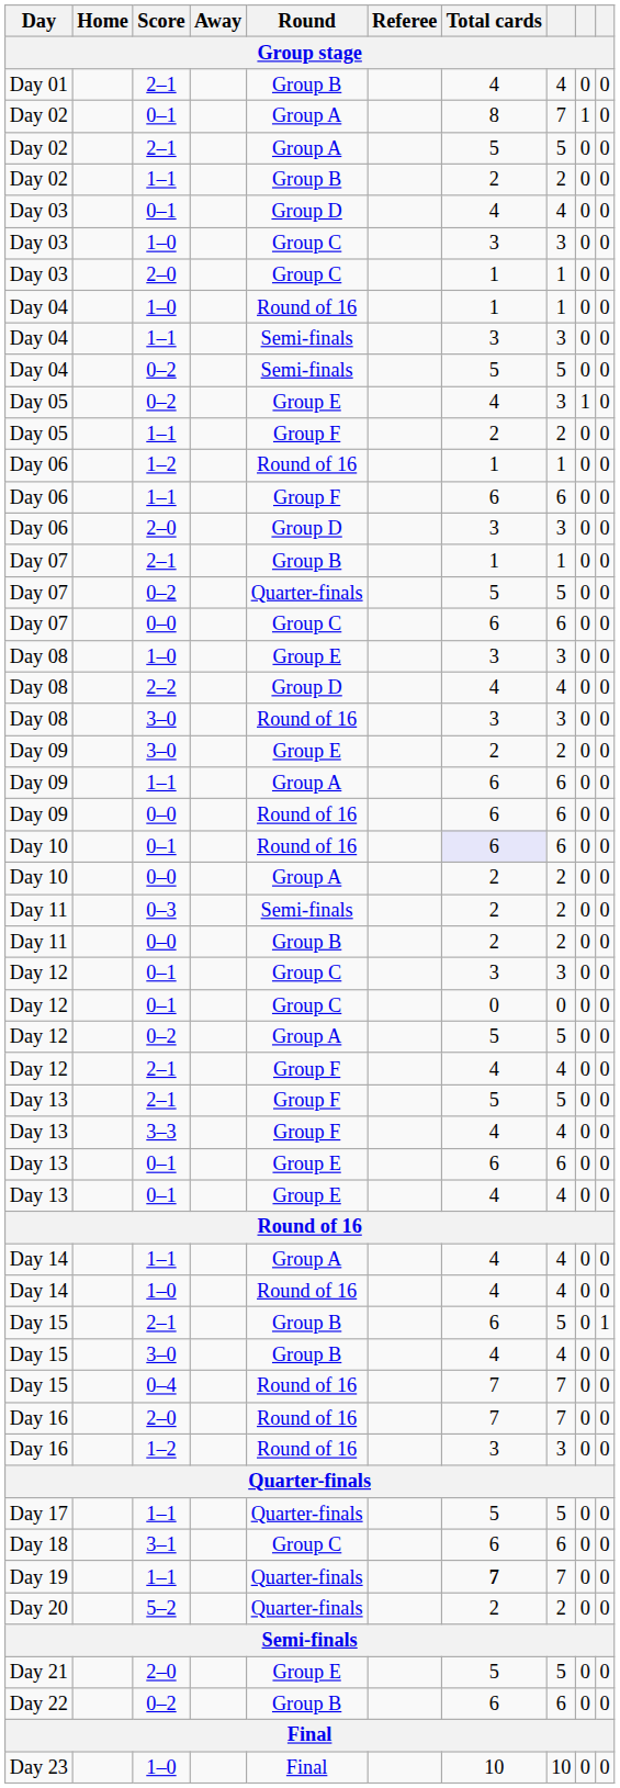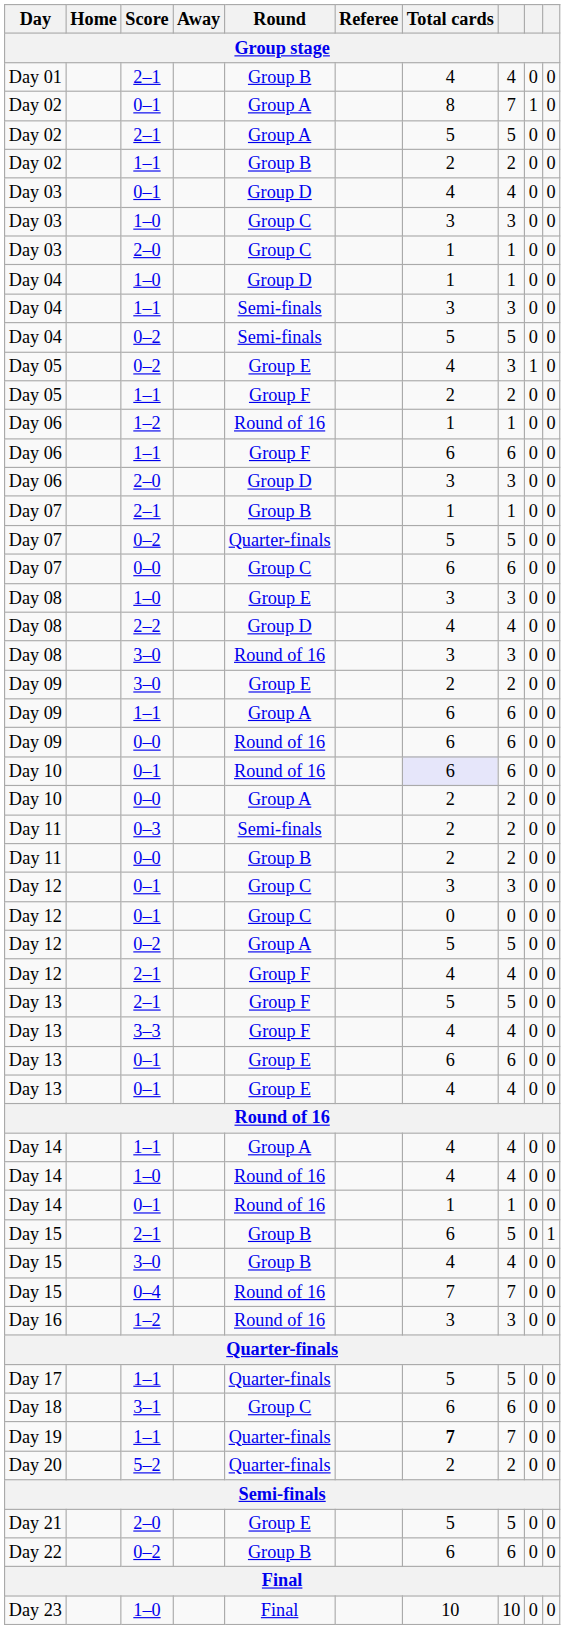Day 04 / 1–0 | Round: Round of 16 -> Group D
+ row: Day 14 | 0–1 | Round of 16 | 1 | 1 | 0 | 0
- row: Day 16 | 2–0 | Round of 16 | 7 | 7 | 0 | 0
